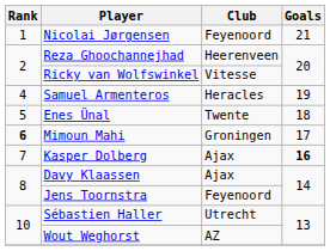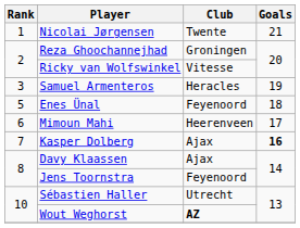Nicolai Jørgensen | Club: Feyenoord -> Twente
Reza Ghoochannejhad | Club: Heerenveen -> Groningen
Samuel Armenteros | Rank: 4 -> 3
Enes Ünal | Club: Twente -> Feyenoord
Mimoun Mahi | Rank: bold -> normal
Mimoun Mahi | Club: Groningen -> Heerenveen
Wout Weghorst | Club: normal -> bold
